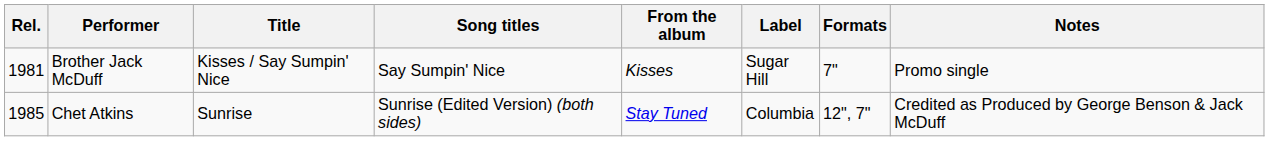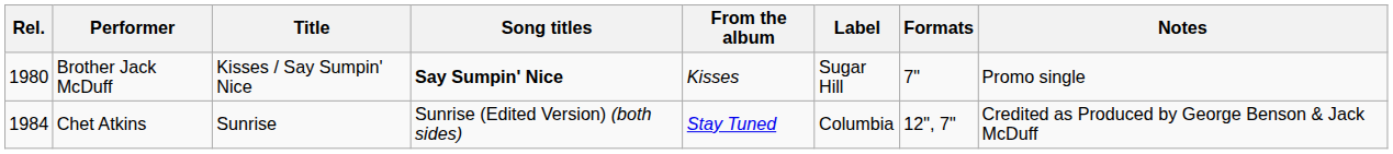Brother Jack McDuff | Rel.: 1981 -> 1980
Brother Jack McDuff | Song titles: normal -> bold
Chet Atkins | Rel.: 1985 -> 1984
